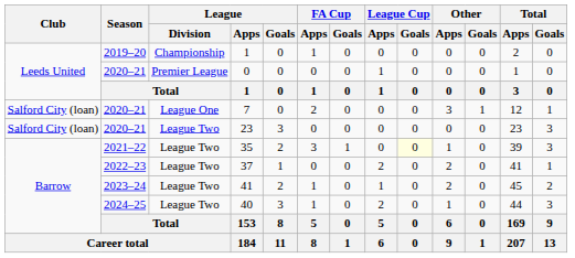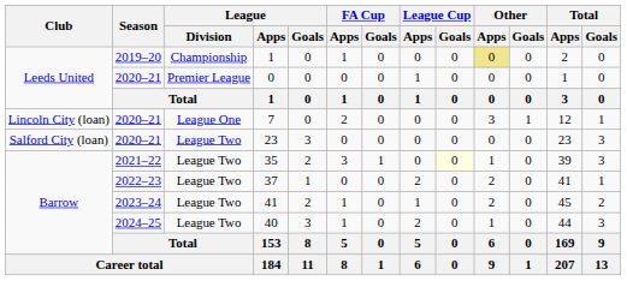2019–20 / 1 | Other / Apps: no background -> khaki background
7 | Club: Salford City (loan) -> Lincoln City (loan)
